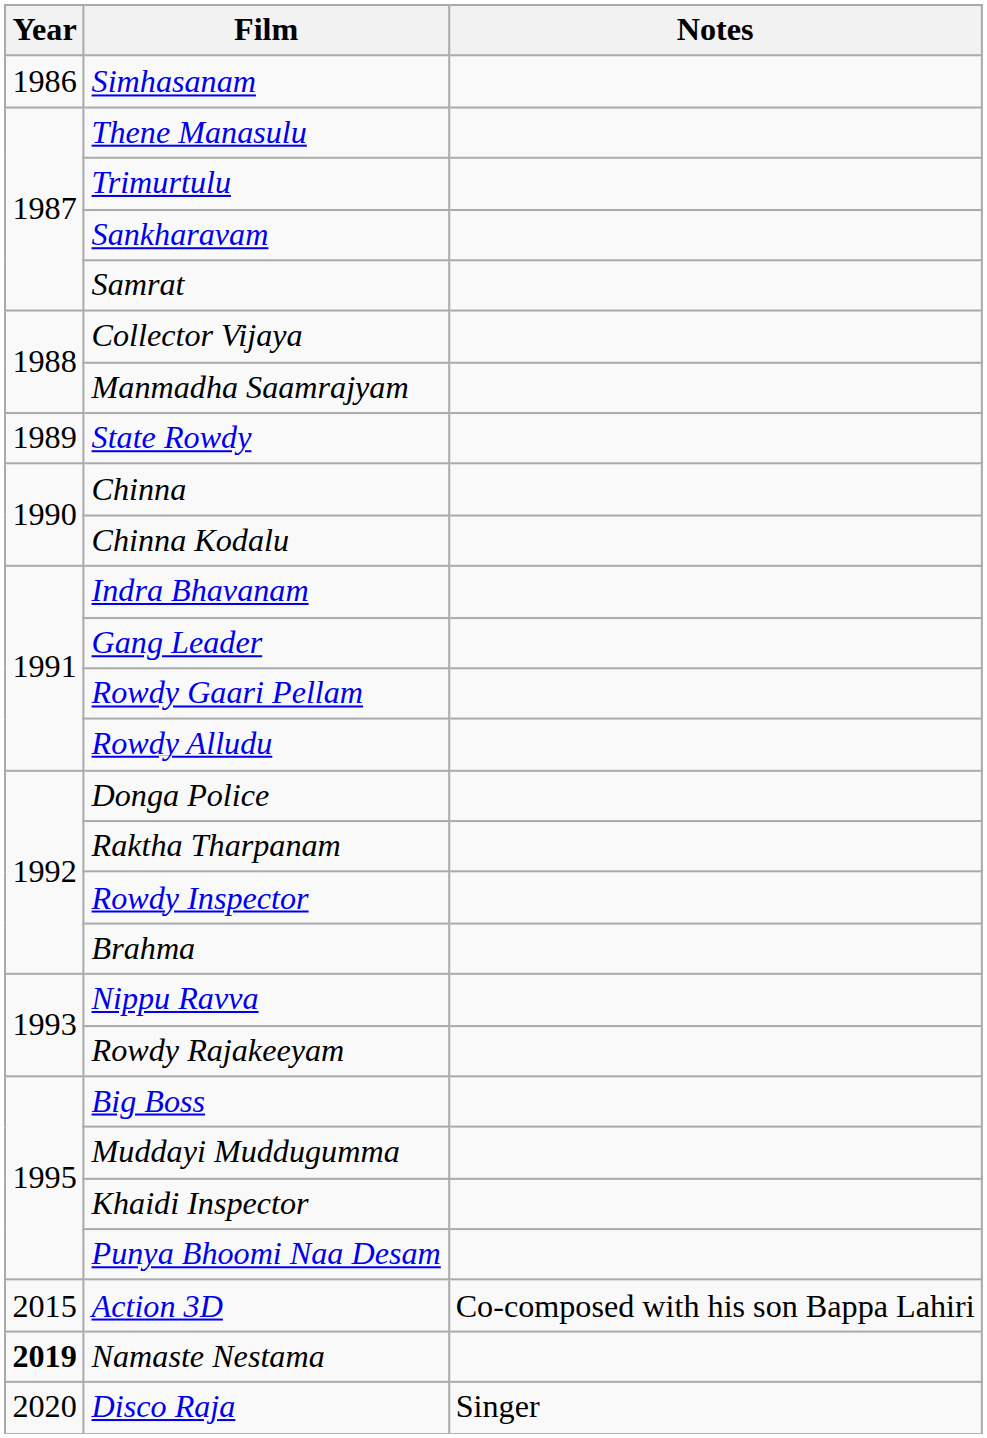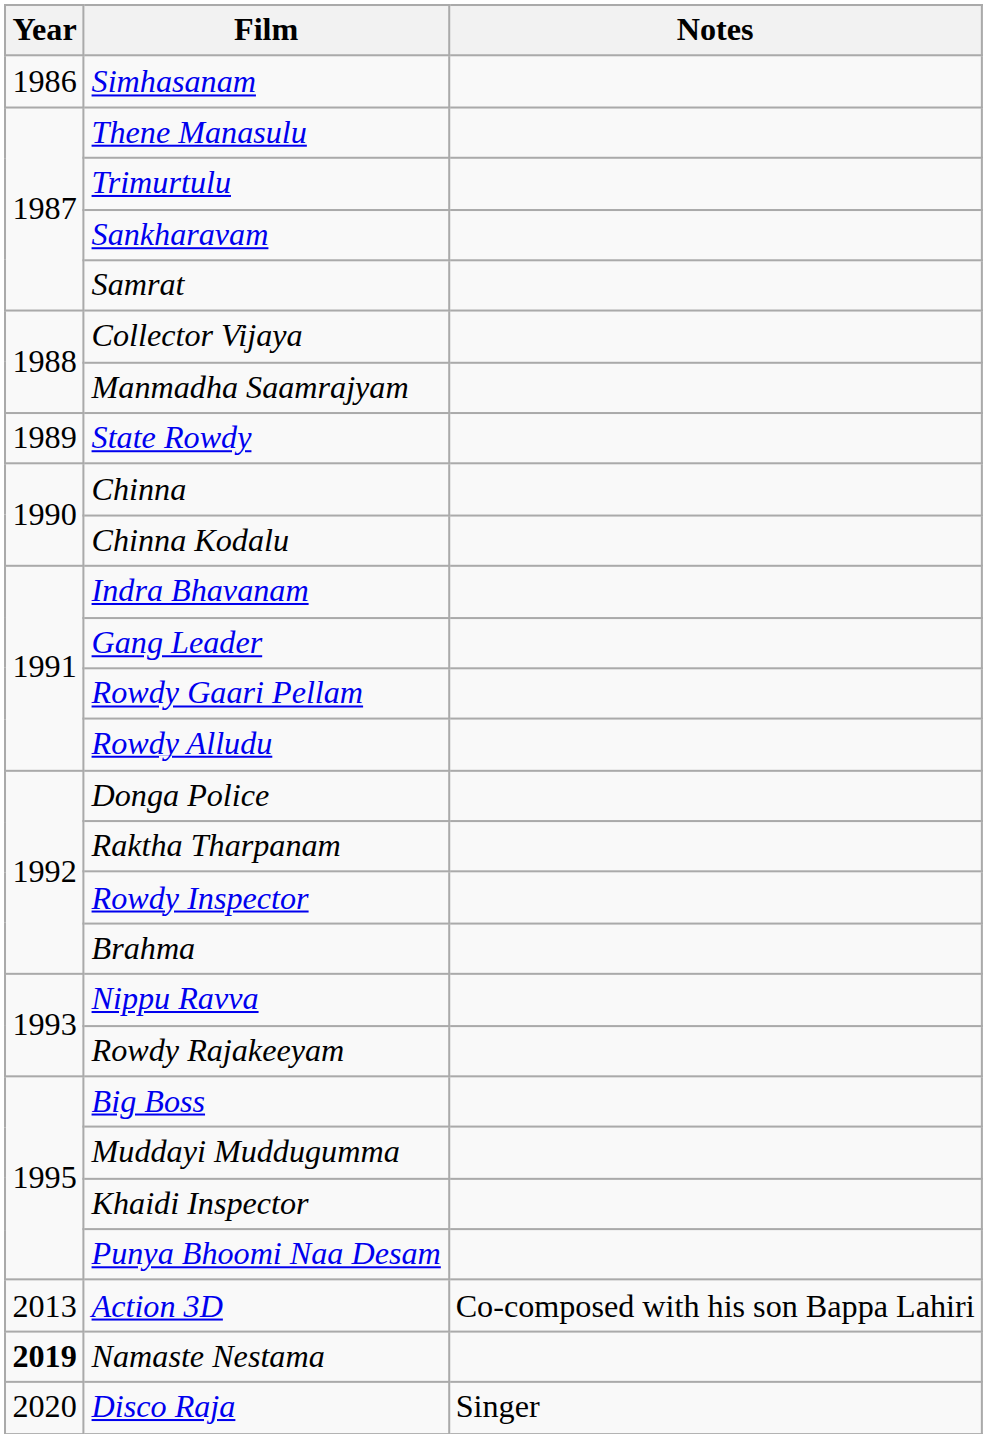Action 3D | Year: 2015 -> 2013
